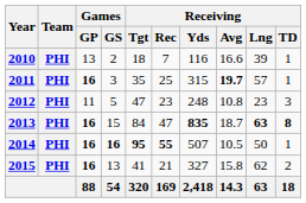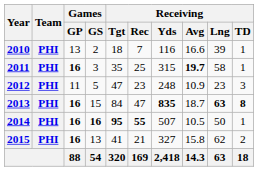2011 | Receiving / Lng: 57 -> 58
2012 | Receiving / Avg: 10.8 -> 10.9
